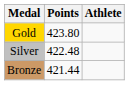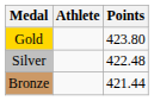columns swapped: Athlete <-> Points
